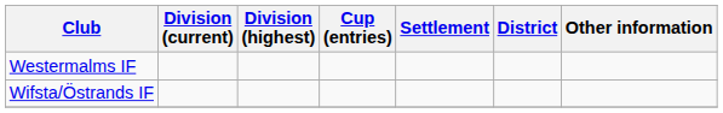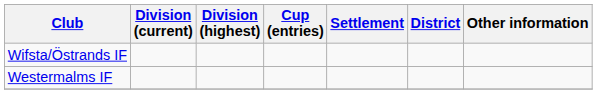rows swapped: Westermalms IF <-> Wifsta/Östrands IF
